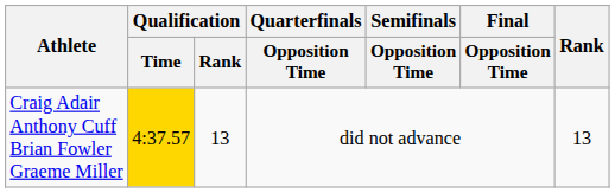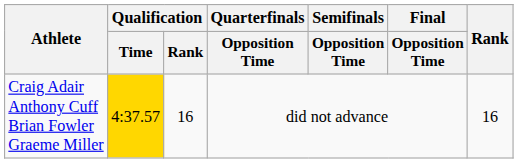Craig Adair Anthony Cuff Brian Fowler Graeme Miller | Qualification / Rank: 13 -> 16
Craig Adair Anthony Cuff Brian Fowler Graeme Miller | Rank: 13 -> 16
